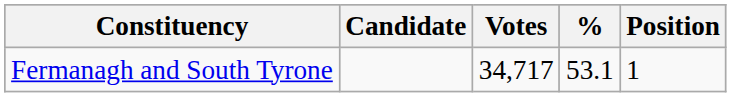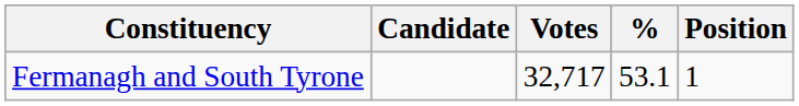Fermanagh and South Tyrone | Votes: 34,717 -> 32,717
